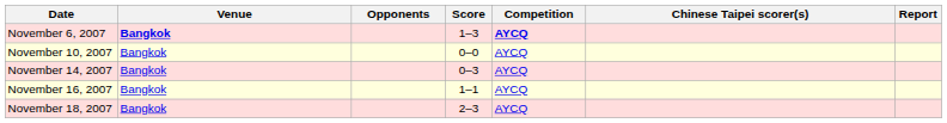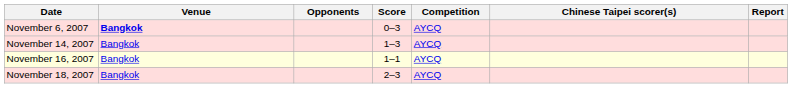November 6, 2007 | Score: 1–3 -> 0–3
November 6, 2007 | Competition: bold -> normal
- row: November 10, 2007 | Bangkok | 0–0 | AYCQ
November 14, 2007 | Score: 0–3 -> 1–3
